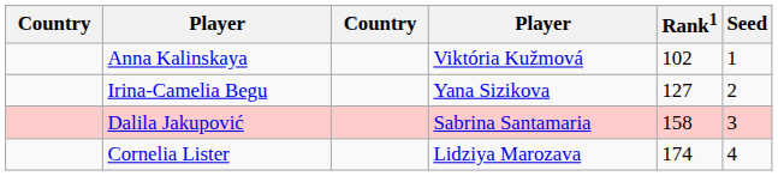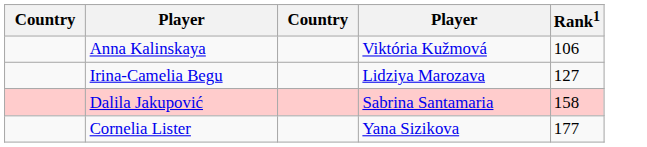- column: Seed | 1 | 2 | 3 | 4
Anna Kalinskaya | Rank1: 102 -> 106
Irina-Camelia Begu | column 4: Yana Sizikova -> Lidziya Marozava
Cornelia Lister | column 4: Lidziya Marozava -> Yana Sizikova
Cornelia Lister | Rank1: 174 -> 177
